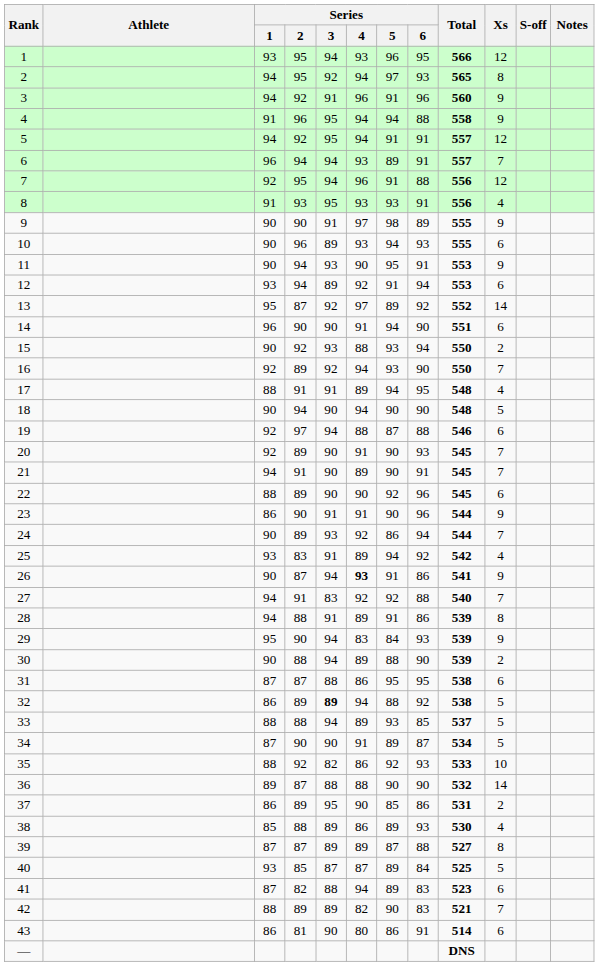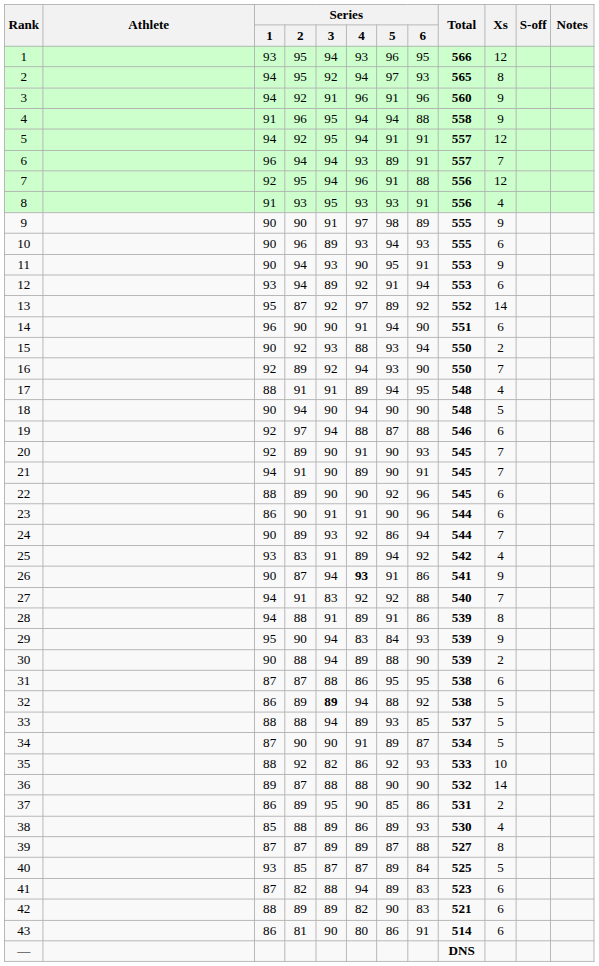23 | Xs: 9 -> 6
42 | Xs: 7 -> 6
